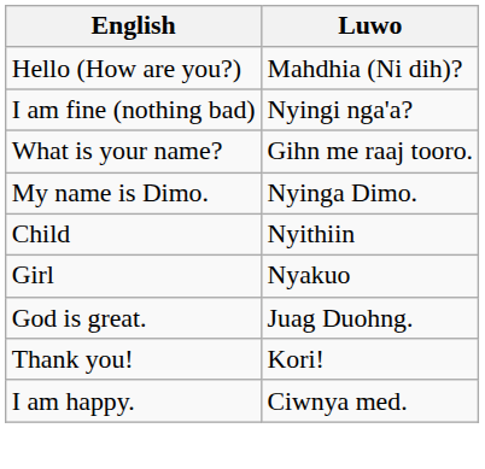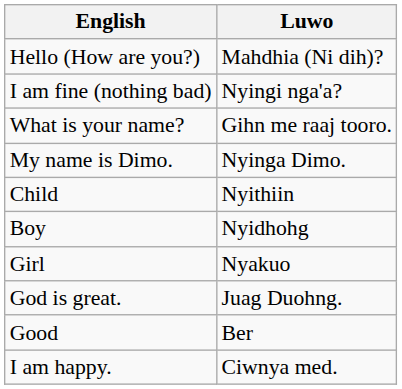+ row: Boy | Nyidhohg
+ row: Good | Ber
- row: Thank you! | Kori!
